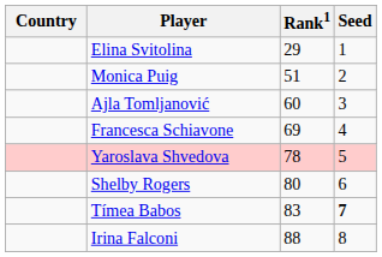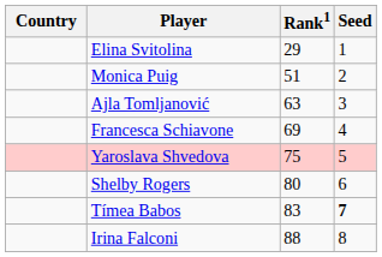Ajla Tomljanović | Rank1: 60 -> 63
Yaroslava Shvedova | Rank1: 78 -> 75
